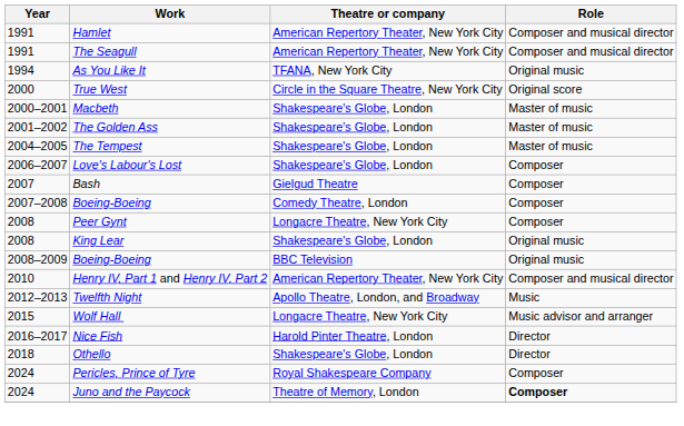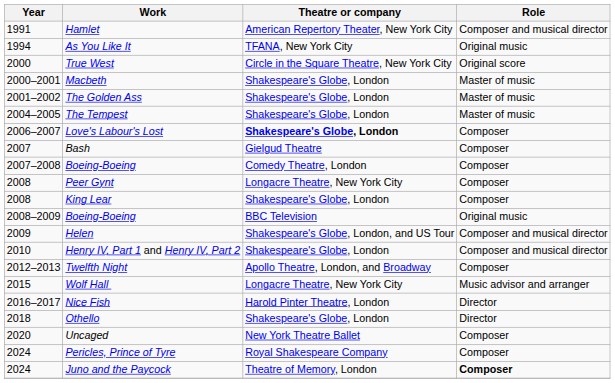- row: 1991 | The Seagull | American Repertory Theater, New York City | Composer and musical director
Love's Labour's Lost | Theatre or company: normal -> bold
King Lear | Role: Original music -> Composer
+ row: 2009 | Helen | Shakespeare's Globe, London, and US Tour | Composer and musical director
Henry IV, Part 1 and Henry IV, Part 2 | Theatre or company: American Repertory Theater, New York City -> Shakespeare's Globe, London
Twelfth Night | Role: Music -> Composer
+ row: 2020 | Uncaged | New York Theatre Ballet | Composer
